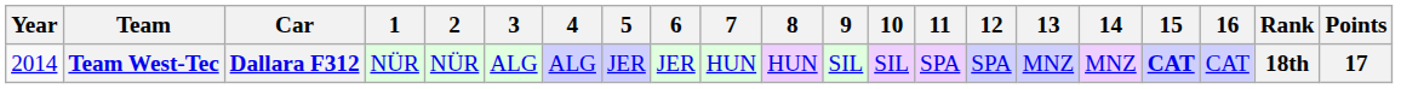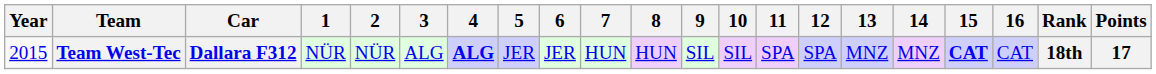Team West-Tec | Year: 2014 -> 2015
Team West-Tec | 4: normal -> bold
